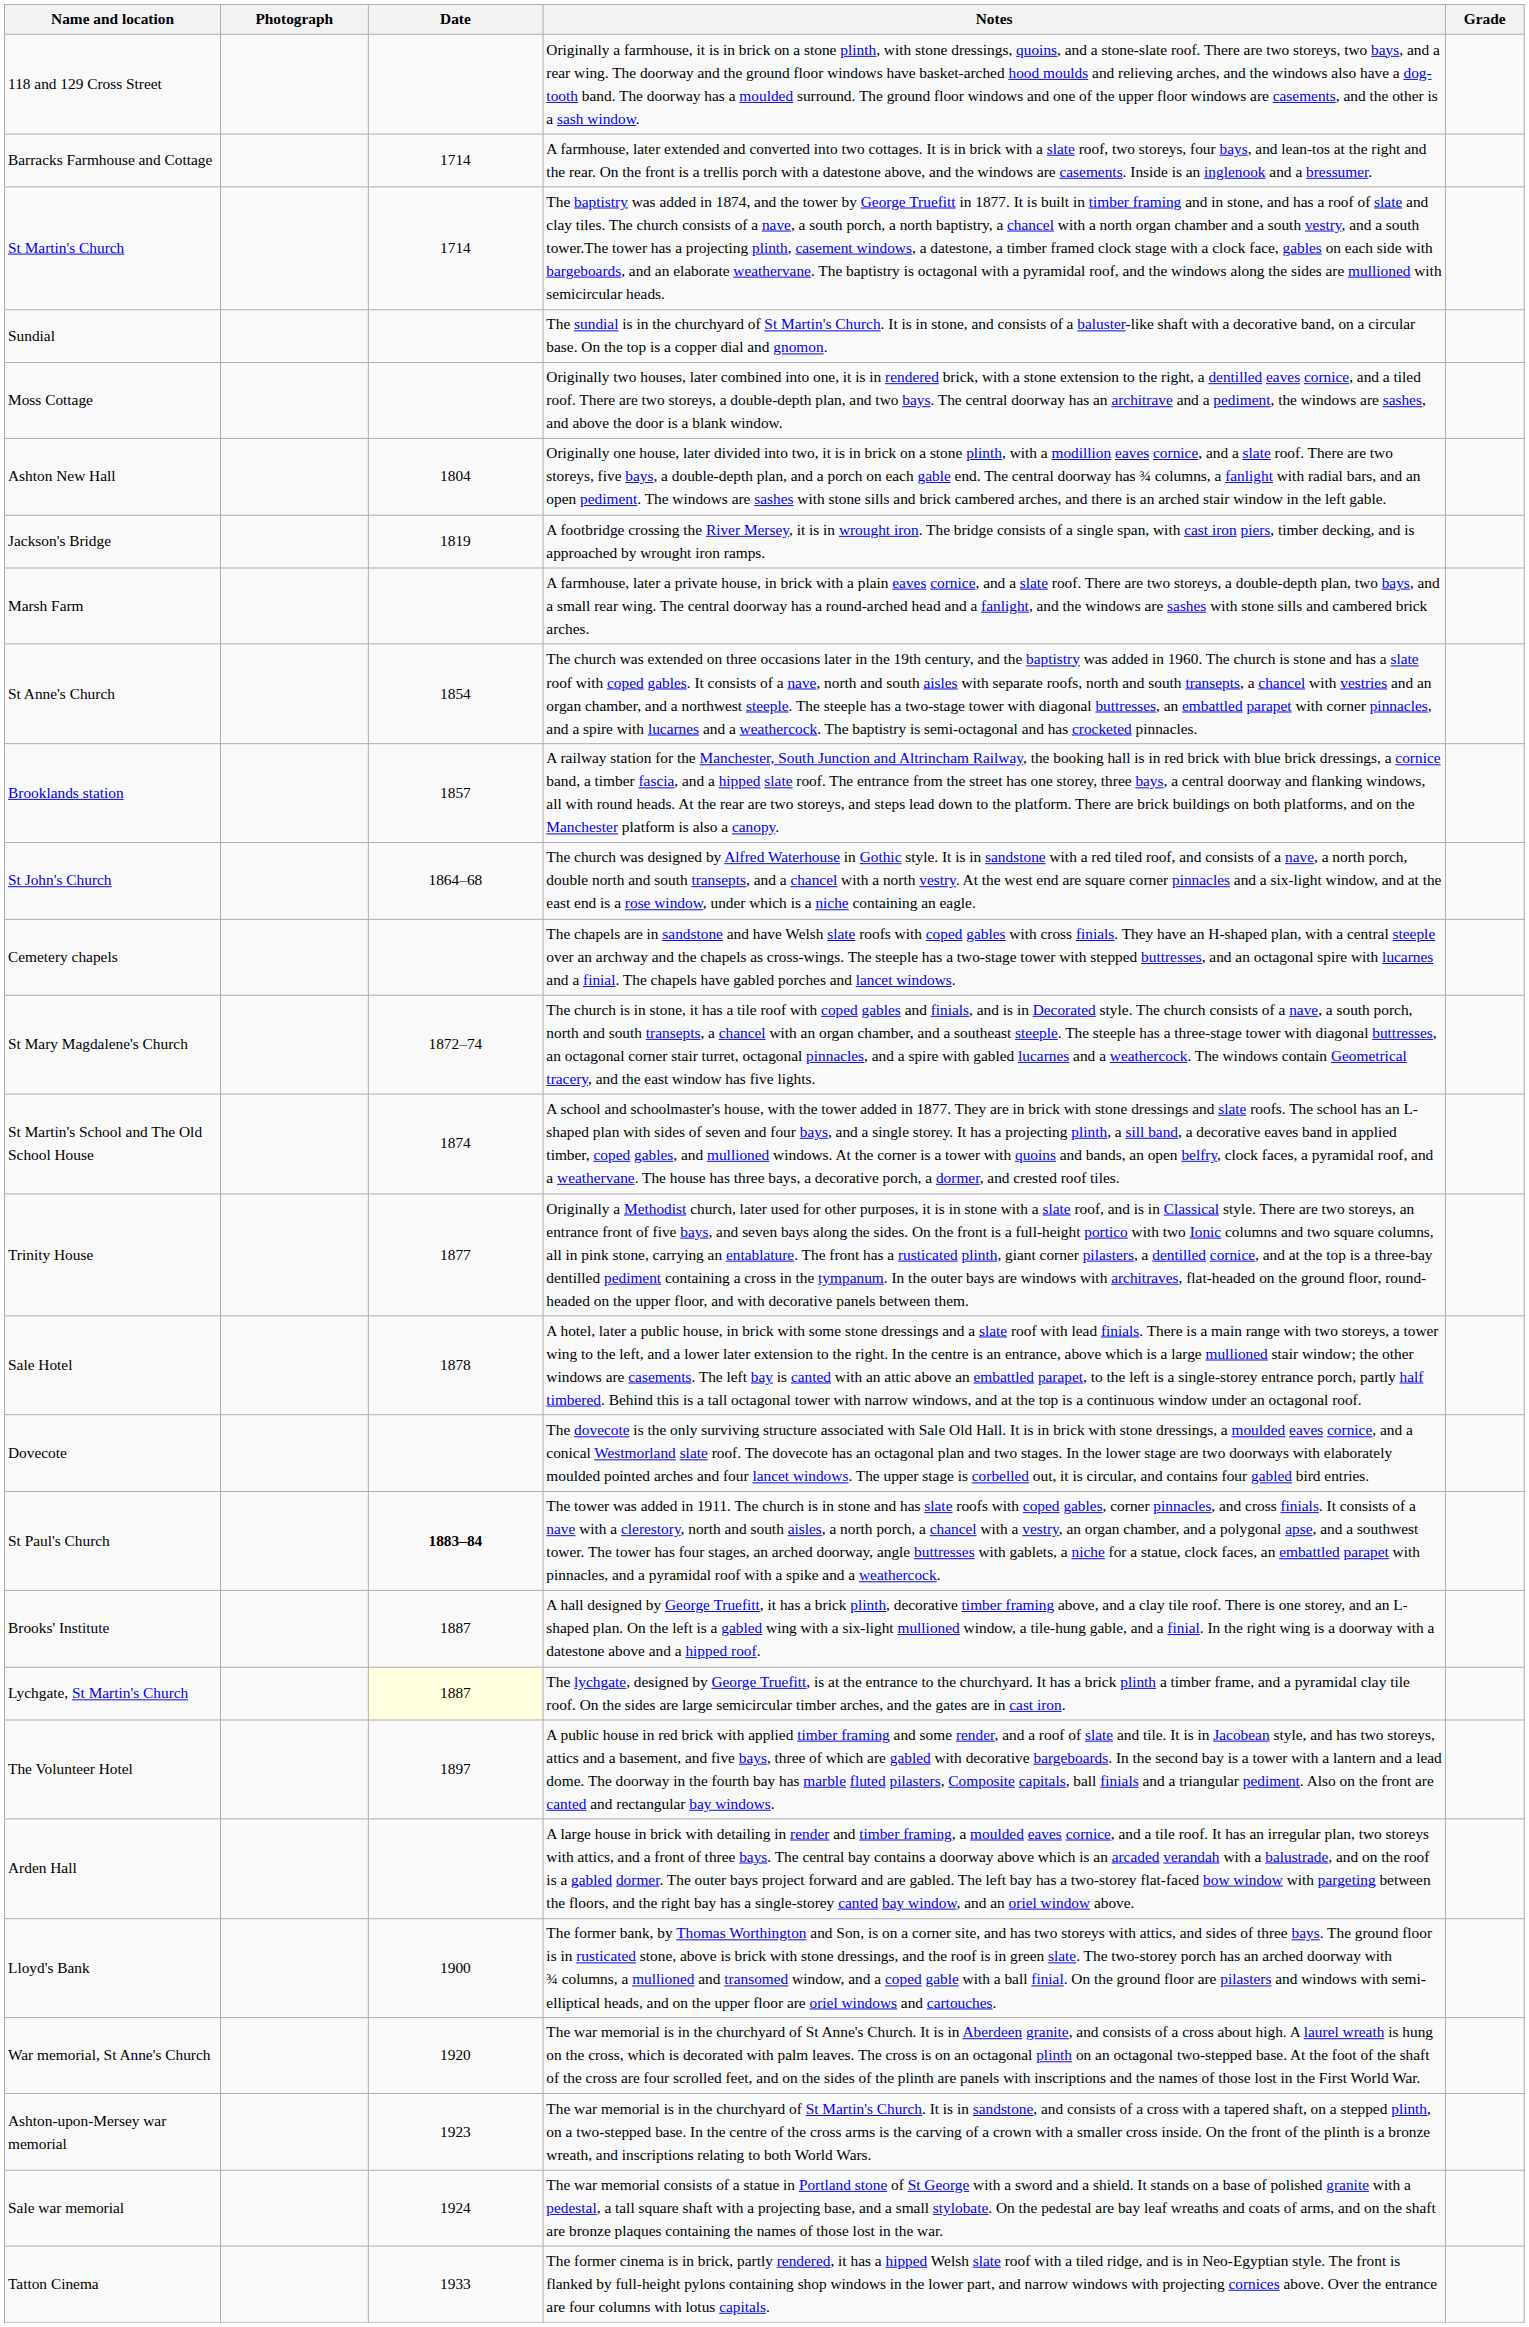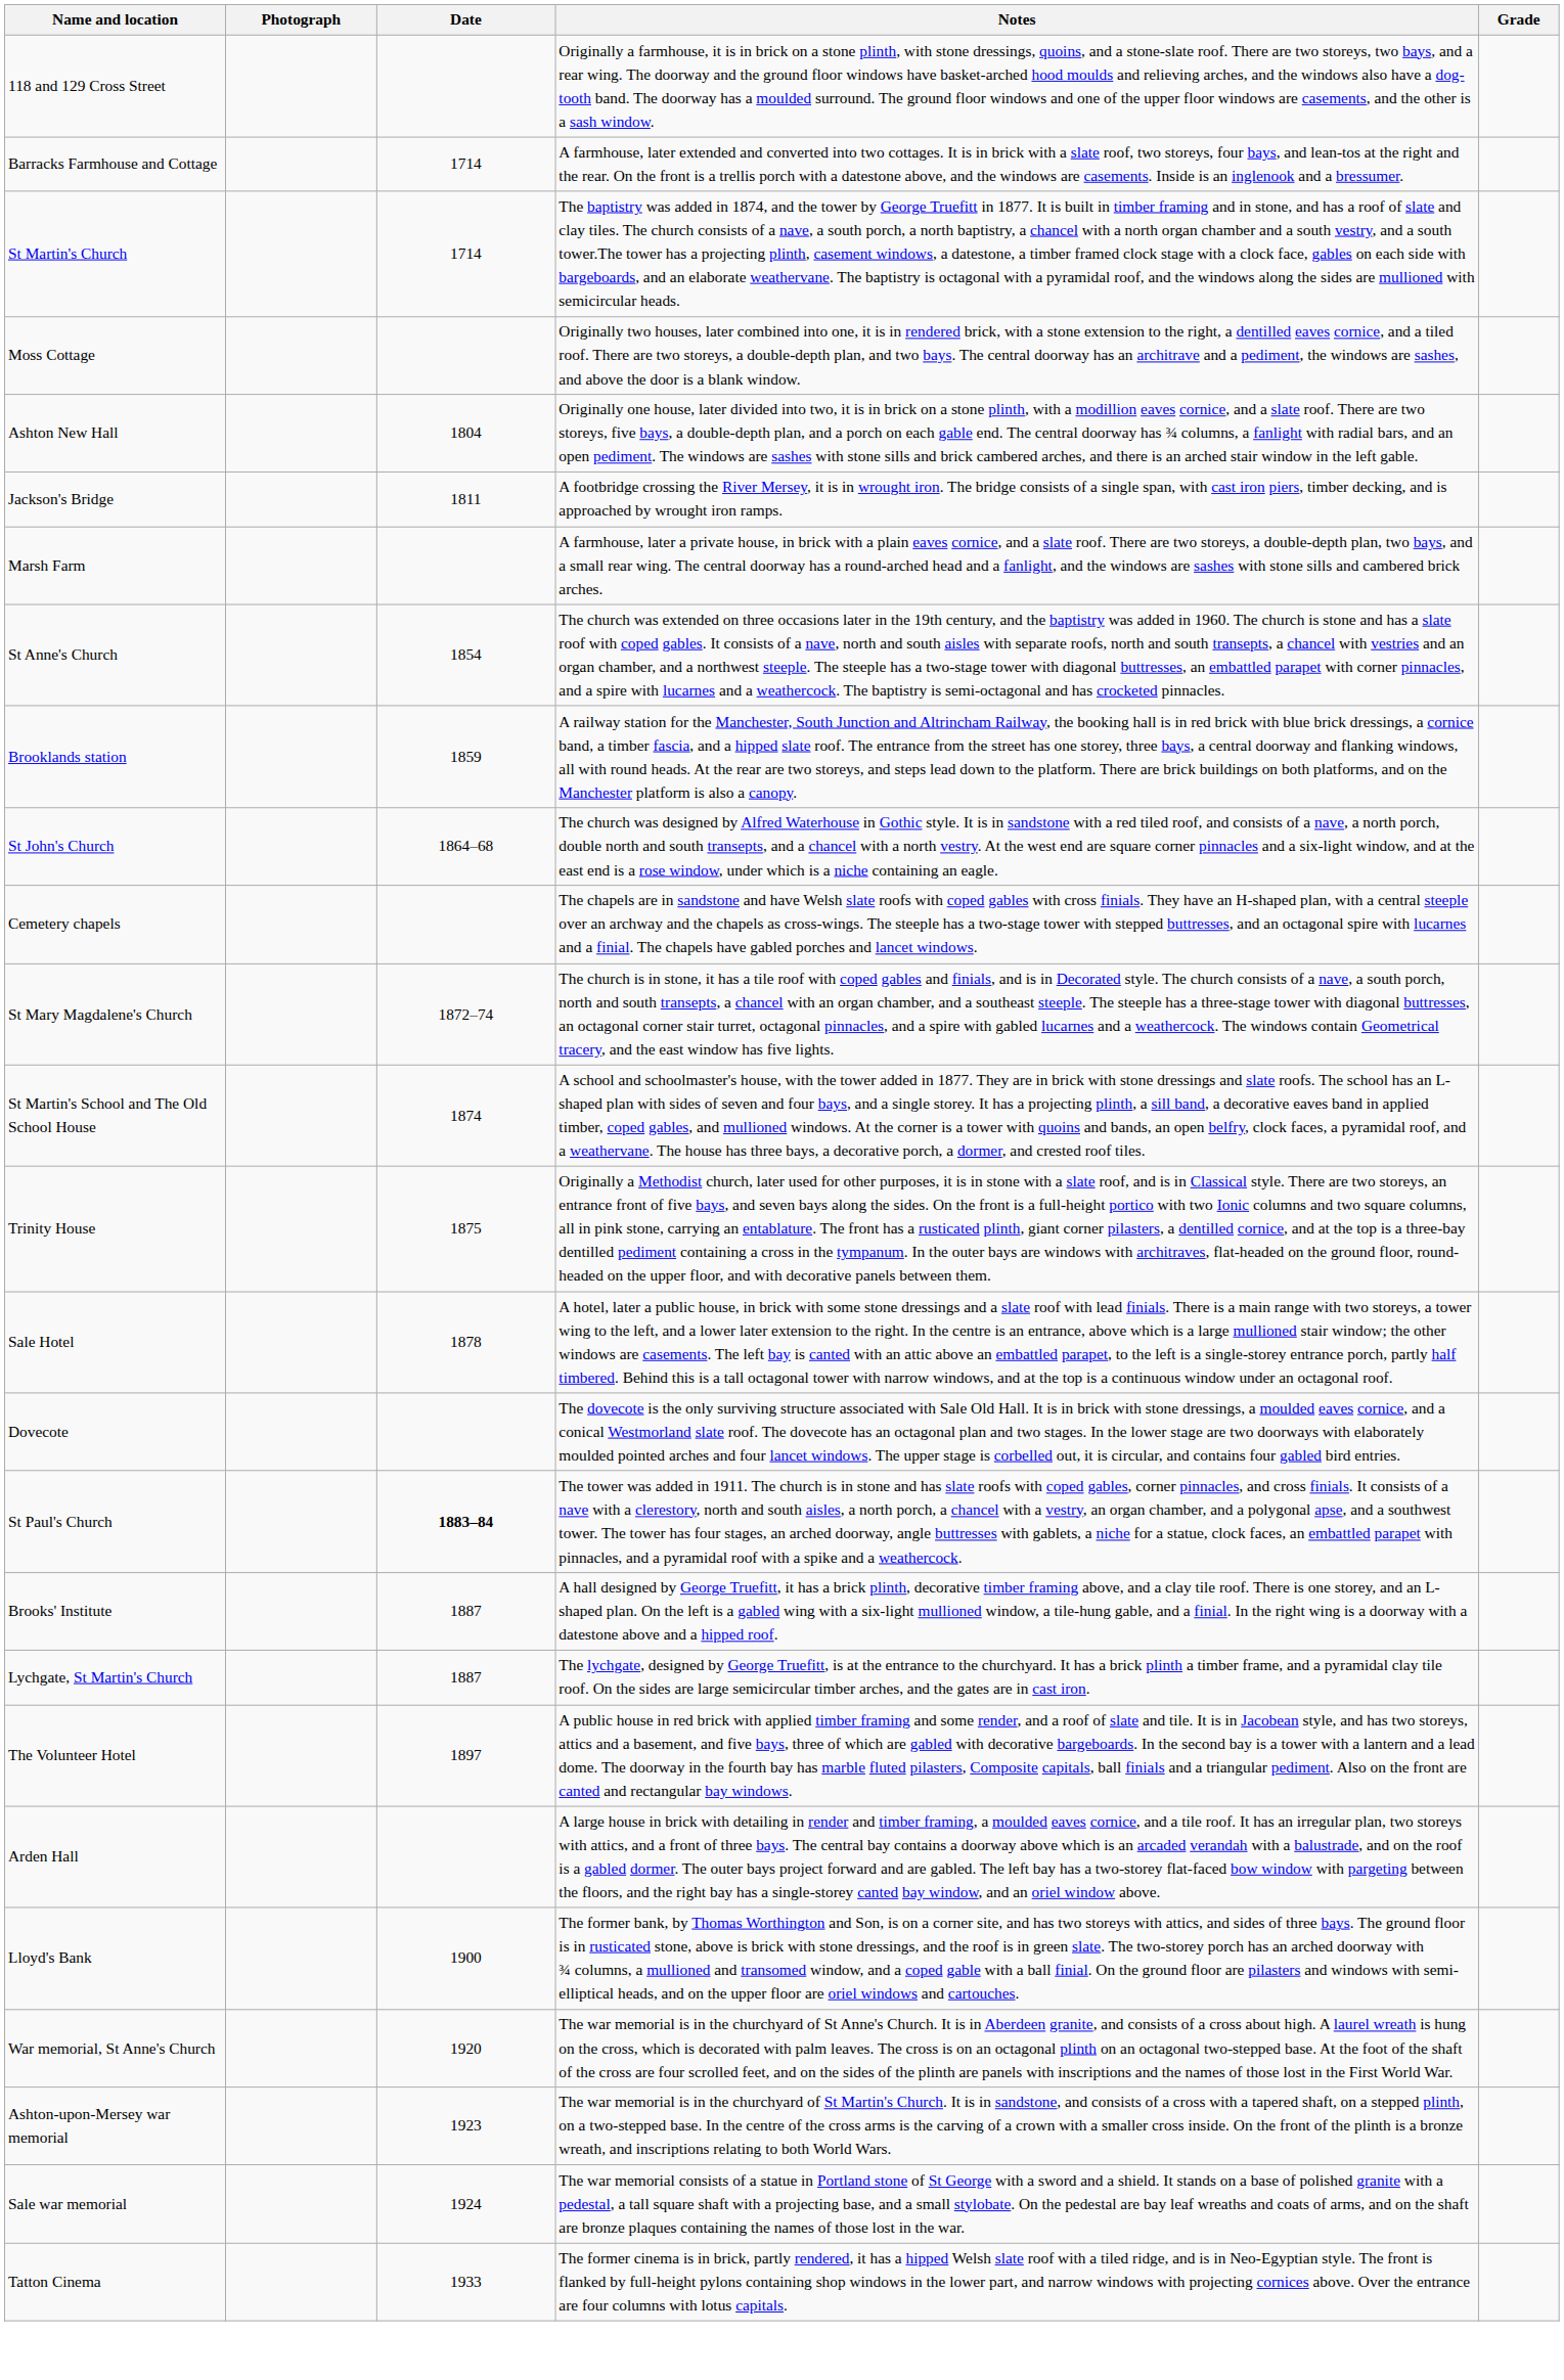- row: Sundial | The sundial is in the churchyard of St Martin's Church. It is in stone, and consists of a baluster-like shaft with a decorative band, on a circular base. On the top is a copper dial and gnomon.
Jackson's Bridge | Date: 1819 -> 1811
Brooklands station | Date: 1857 -> 1859
Trinity House | Date: 1877 -> 1875
Lychgate, St Martin's Church | Date: lightyellow background -> no background
